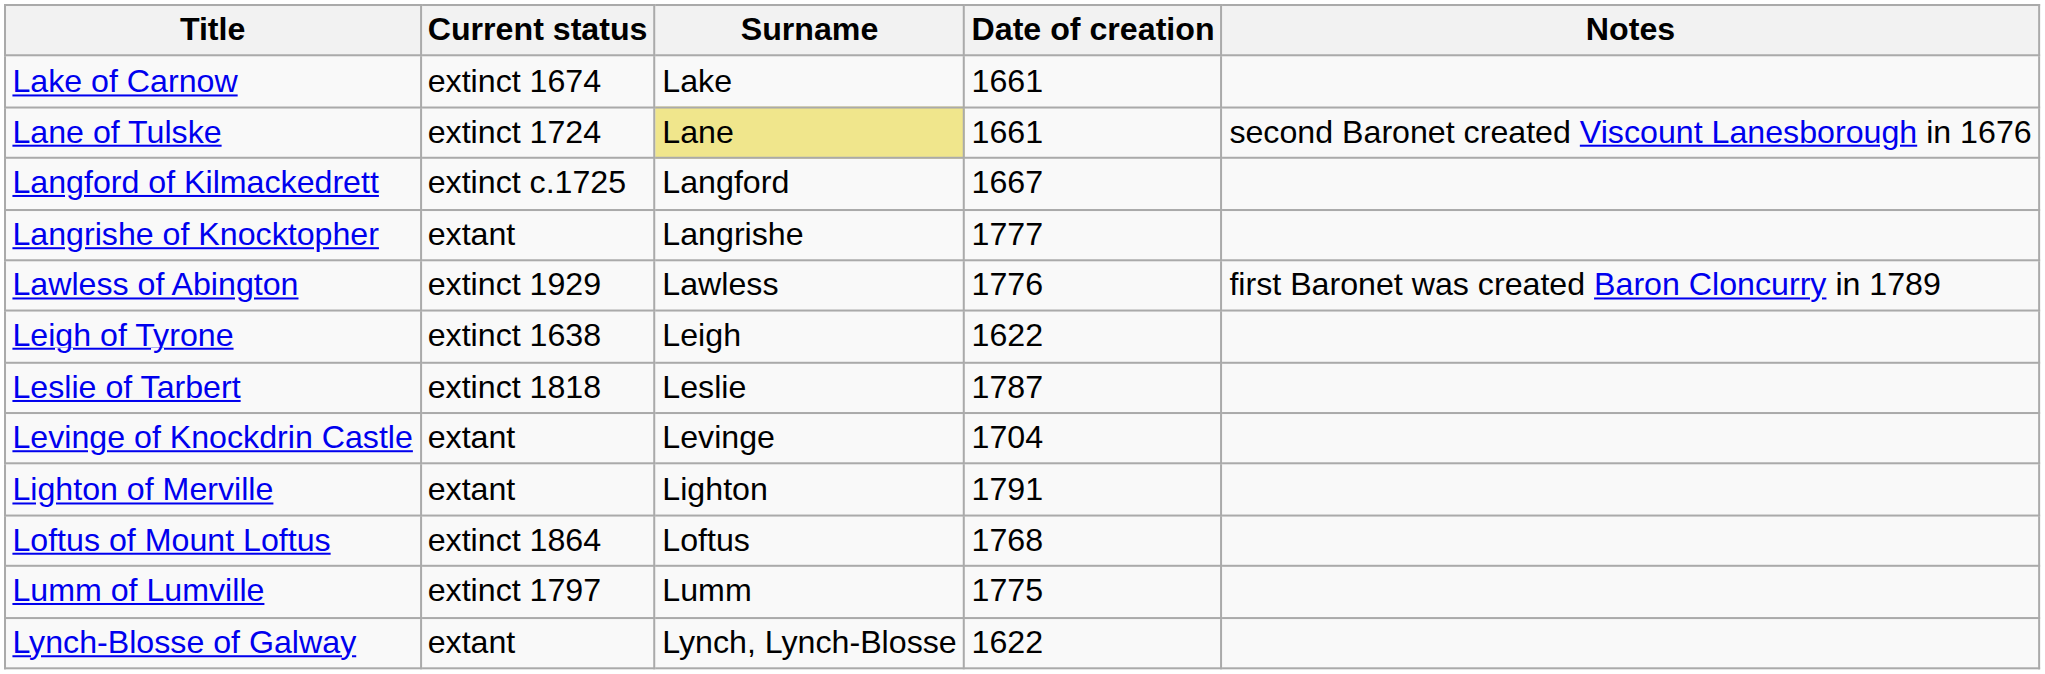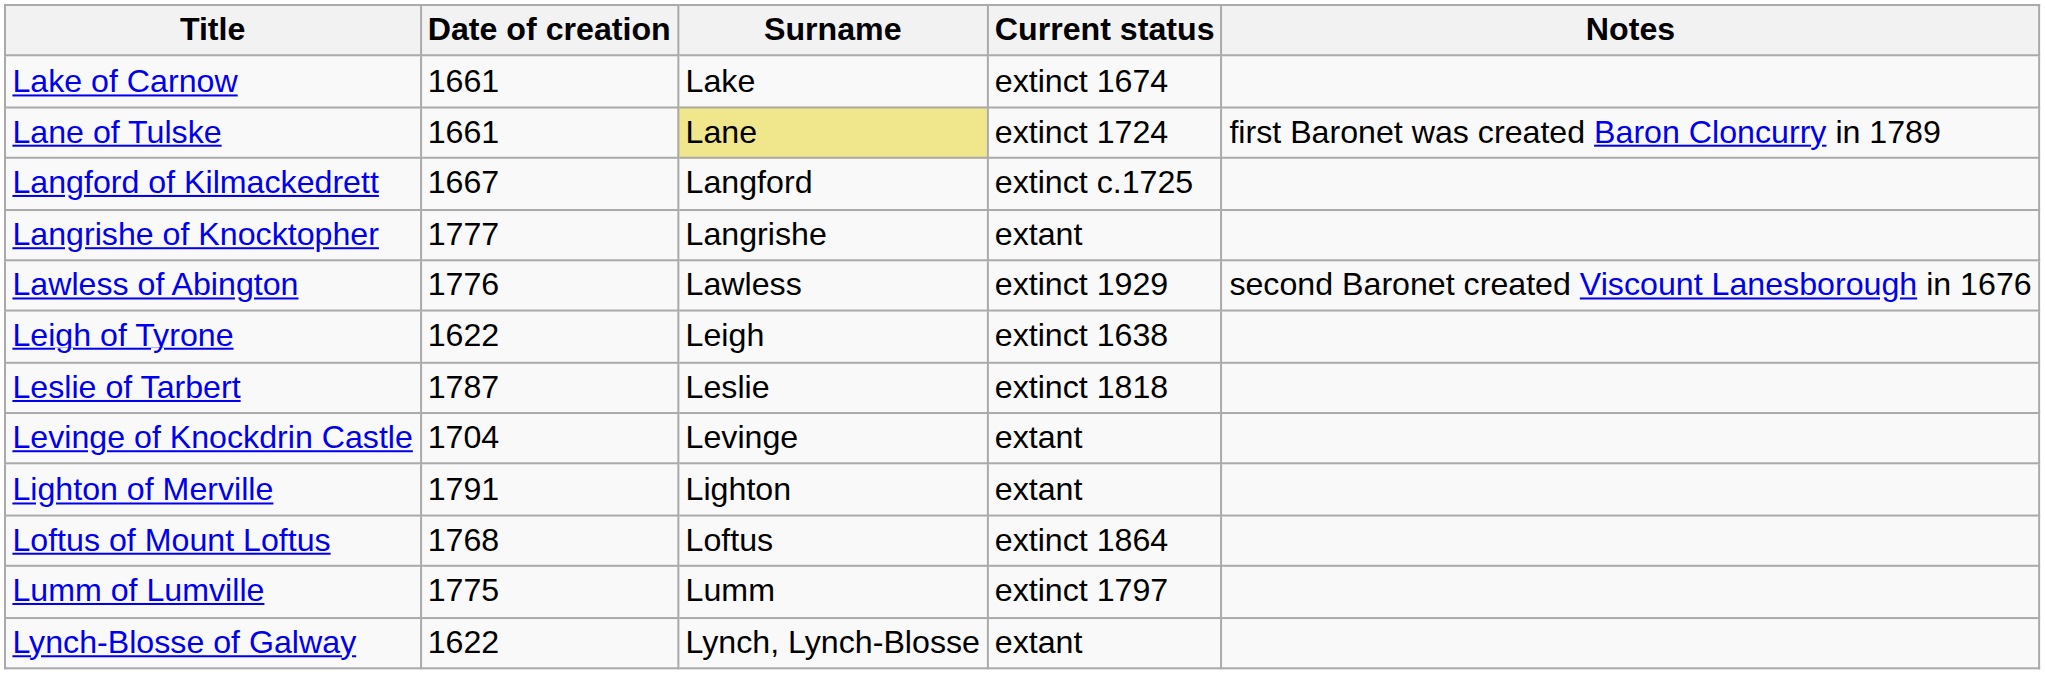columns swapped: Date of creation <-> Current status
Lane of Tulske | Notes: second Baronet created Viscount Lanesborough in 1676 -> first Baronet was created Baron Cloncurry in 1789
Lawless of Abington | Notes: first Baronet was created Baron Cloncurry in 1789 -> second Baronet created Viscount Lanesborough in 1676
